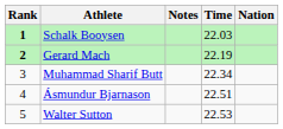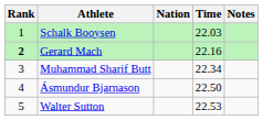columns swapped: Nation <-> Notes
Schalk Booysen | Rank: bold -> normal
Gerard Mach | Time: 22.19 -> 22.16
Ásmundur Bjarnason | Time: 22.51 -> 22.50
